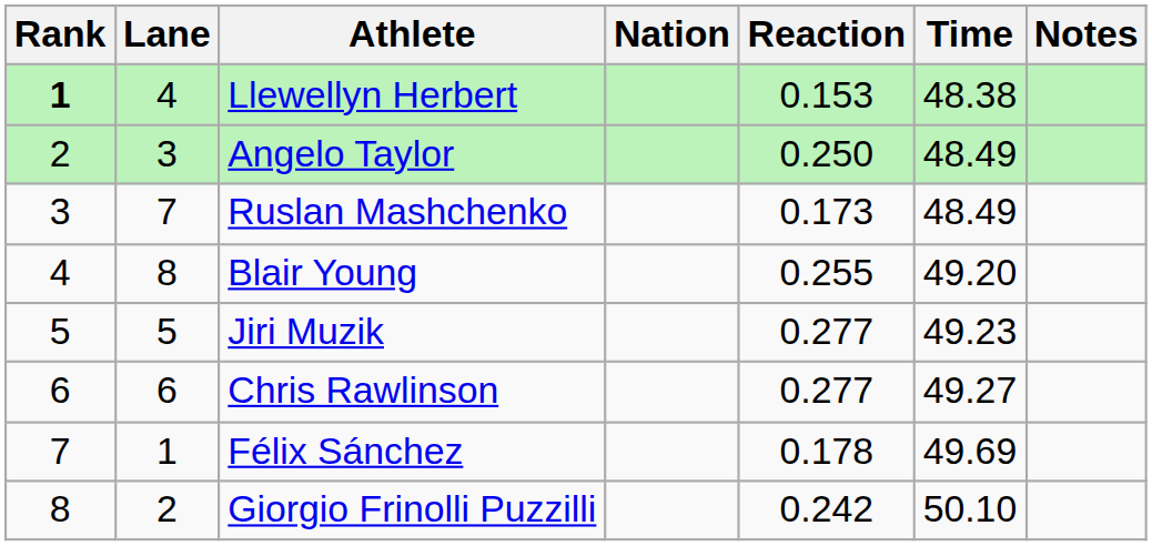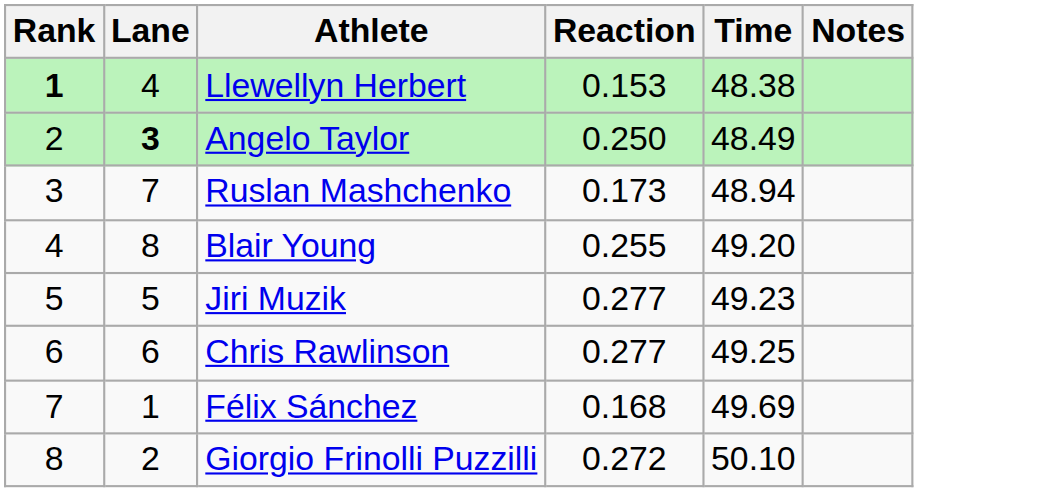- column: Nation
Angelo Taylor | Lane: normal -> bold
Ruslan Mashchenko | Time: 48.49 -> 48.94
Chris Rawlinson | Time: 49.27 -> 49.25
Félix Sánchez | Reaction: 0.178 -> 0.168
Giorgio Frinolli Puzzilli | Reaction: 0.242 -> 0.272
